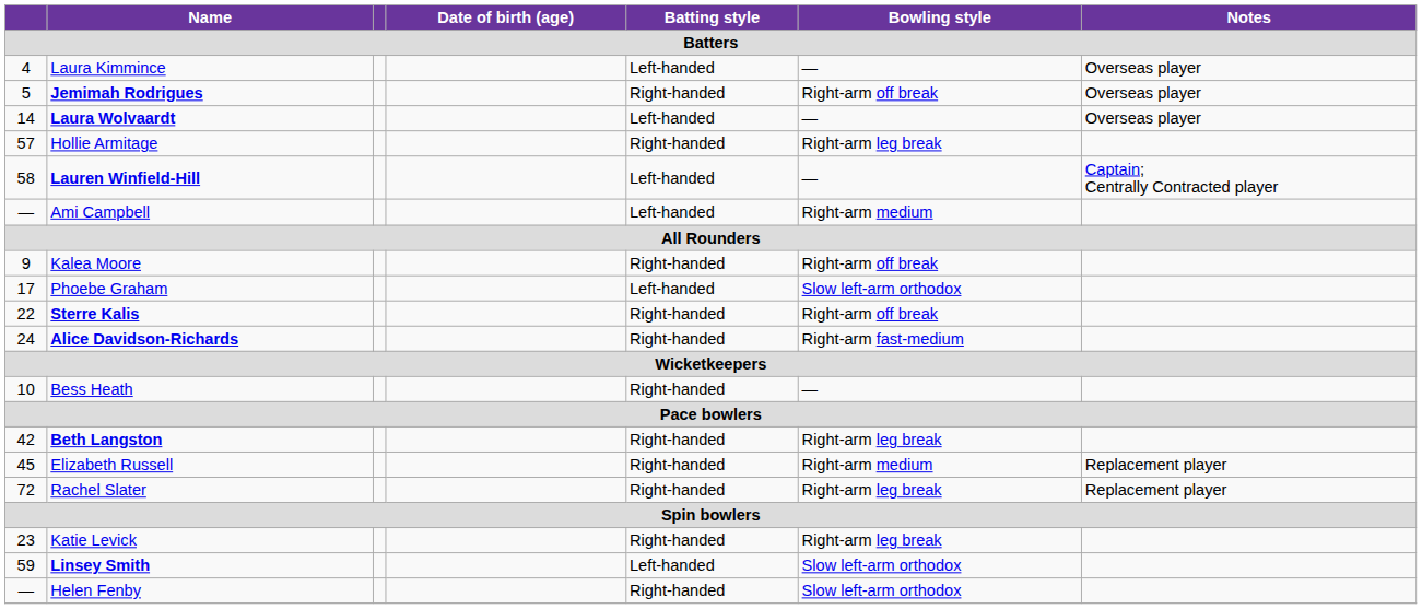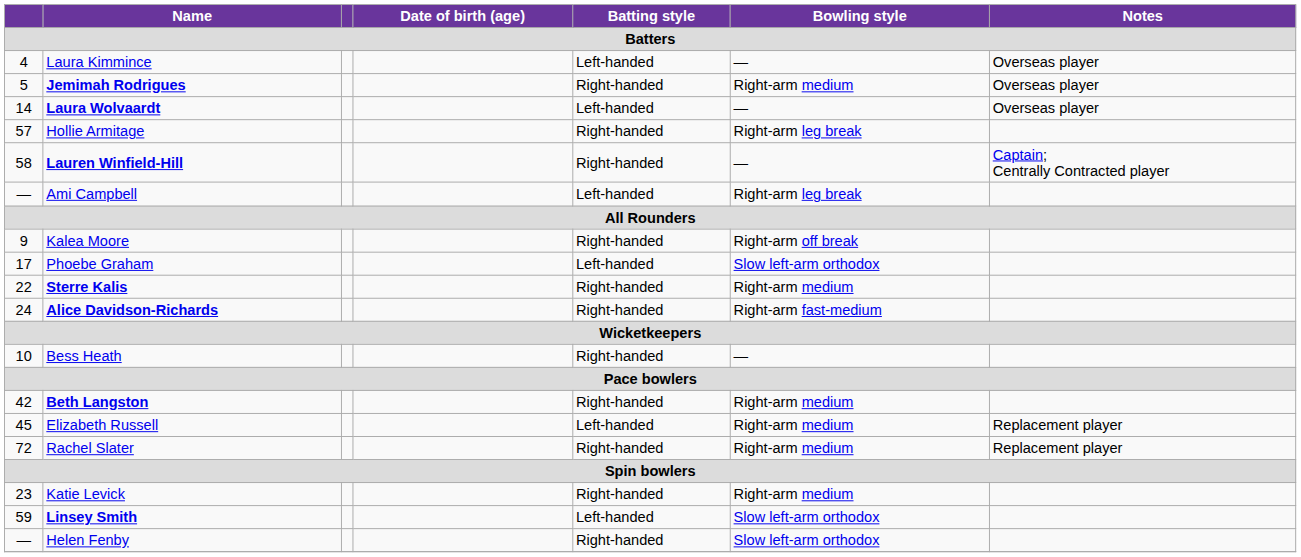Jemimah Rodrigues | Bowling style: Right-arm off break -> Right-arm medium
Lauren Winfield-Hill | Batting style: Left-handed -> Right-handed
Ami Campbell | Bowling style: Right-arm medium -> Right-arm leg break
Sterre Kalis | Bowling style: Right-arm off break -> Right-arm medium
Beth Langston | Bowling style: Right-arm leg break -> Right-arm medium
Elizabeth Russell | Batting style: Right-handed -> Left-handed
Rachel Slater | Bowling style: Right-arm leg break -> Right-arm medium
Katie Levick | Bowling style: Right-arm leg break -> Right-arm medium
